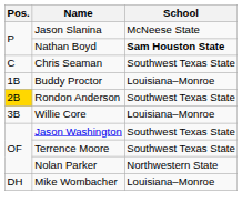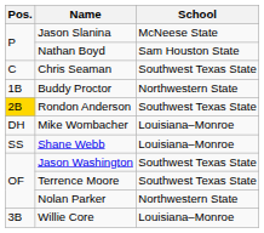Nathan Boyd | School: bold -> normal
Buddy Proctor | School: Louisiana–Monroe -> Northwestern State
rows swapped: Willie Core <-> Mike Wombacher
+ row: SS | Shane Webb | Louisiana–Monroe
